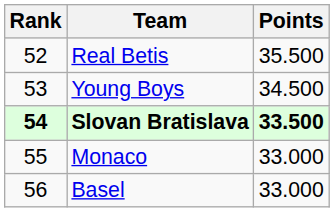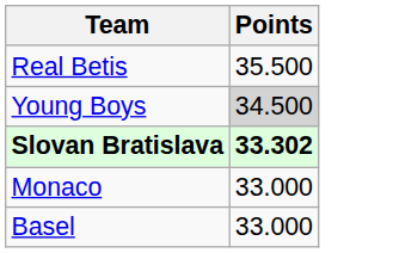- column: Rank | 52 | 53 | 54 | 55 | 56
Young Boys | Points: no background -> lightgrey background
Slovan Bratislava | Points: 33.500 -> 33.302
